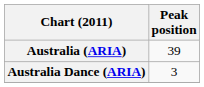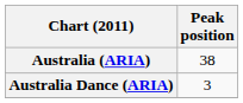Australia (ARIA) | Peak position: 39 -> 38
